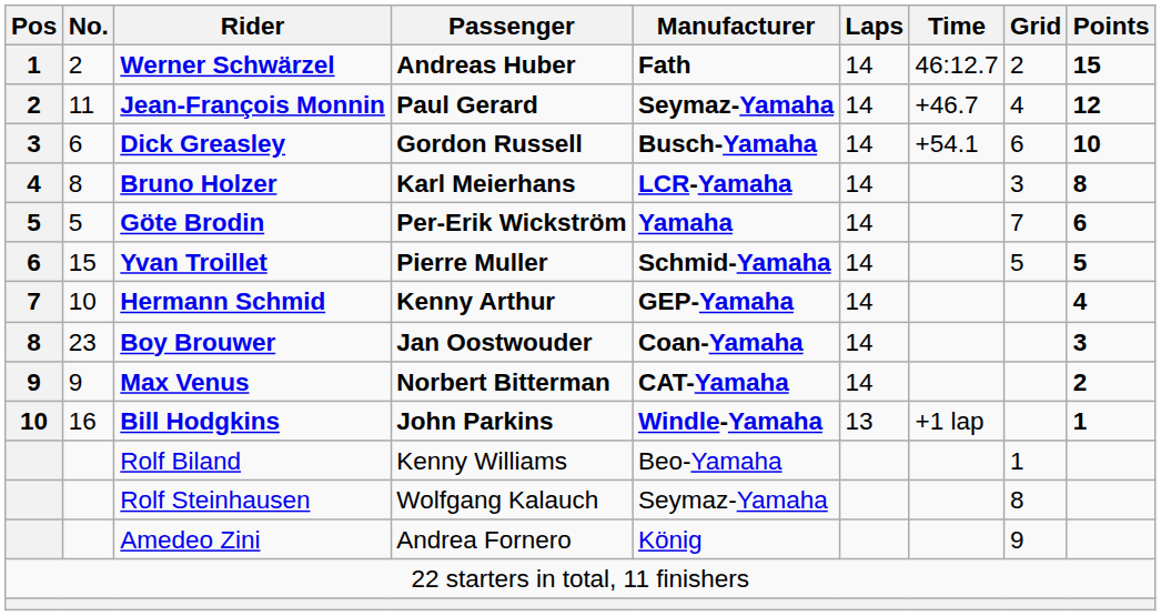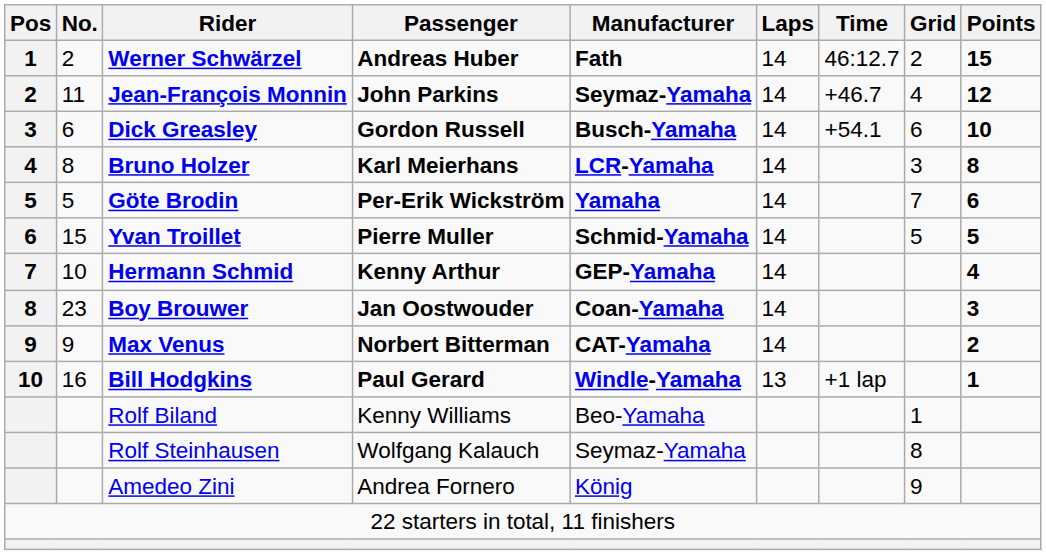Jean-François Monnin | Passenger: Paul Gerard -> John Parkins
Bill Hodgkins | Passenger: John Parkins -> Paul Gerard
